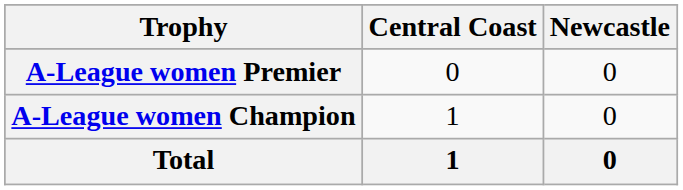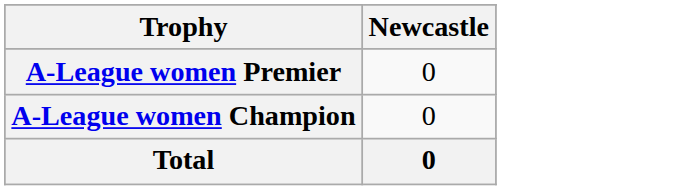- column: Central Coast | 0 | 1 | 1
